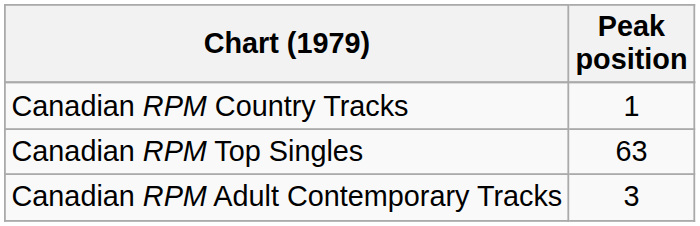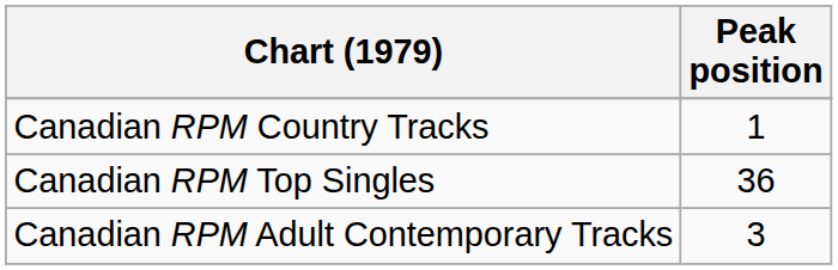Canadian RPM Top Singles | Peak position: 63 -> 36
